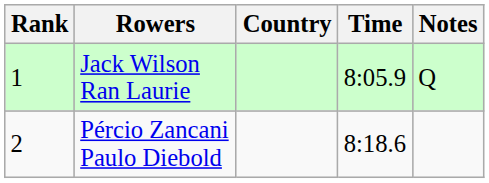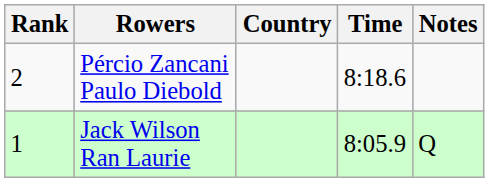rows swapped: Jack Wilson Ran Laurie <-> Pércio Zancani Paulo Diebold
